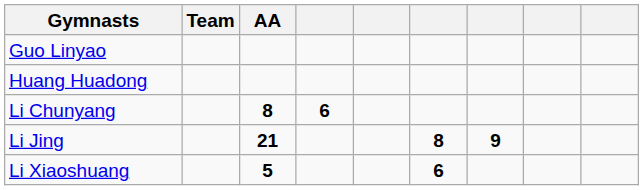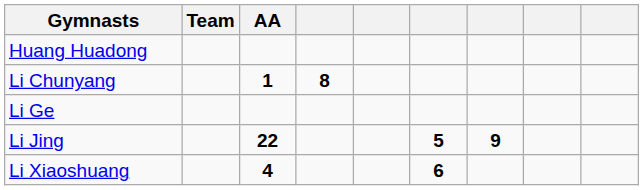- row: Guo Linyao
Li Chunyang | AA: 8 -> 1
Li Chunyang | column 4: 6 -> 8
+ row: Li Ge
Li Jing | AA: 21 -> 22
Li Jing | column 6: 8 -> 5
Li Xiaoshuang | AA: 5 -> 4
